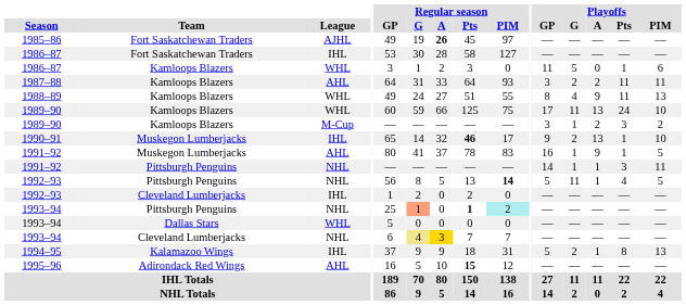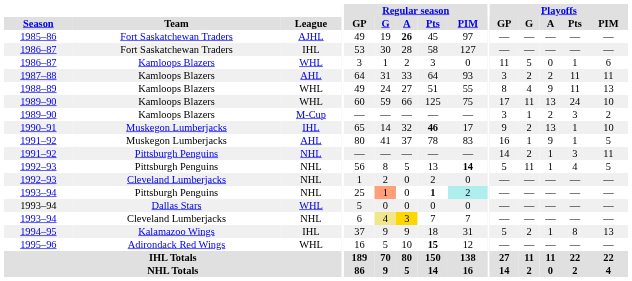1991–92 / Pittsburgh Penguins | Playoffs / G: 1 -> 2
1992–93 / Cleveland Lumberjacks | League: IHL -> NHL
1995–96 | League: AHL -> WHL
